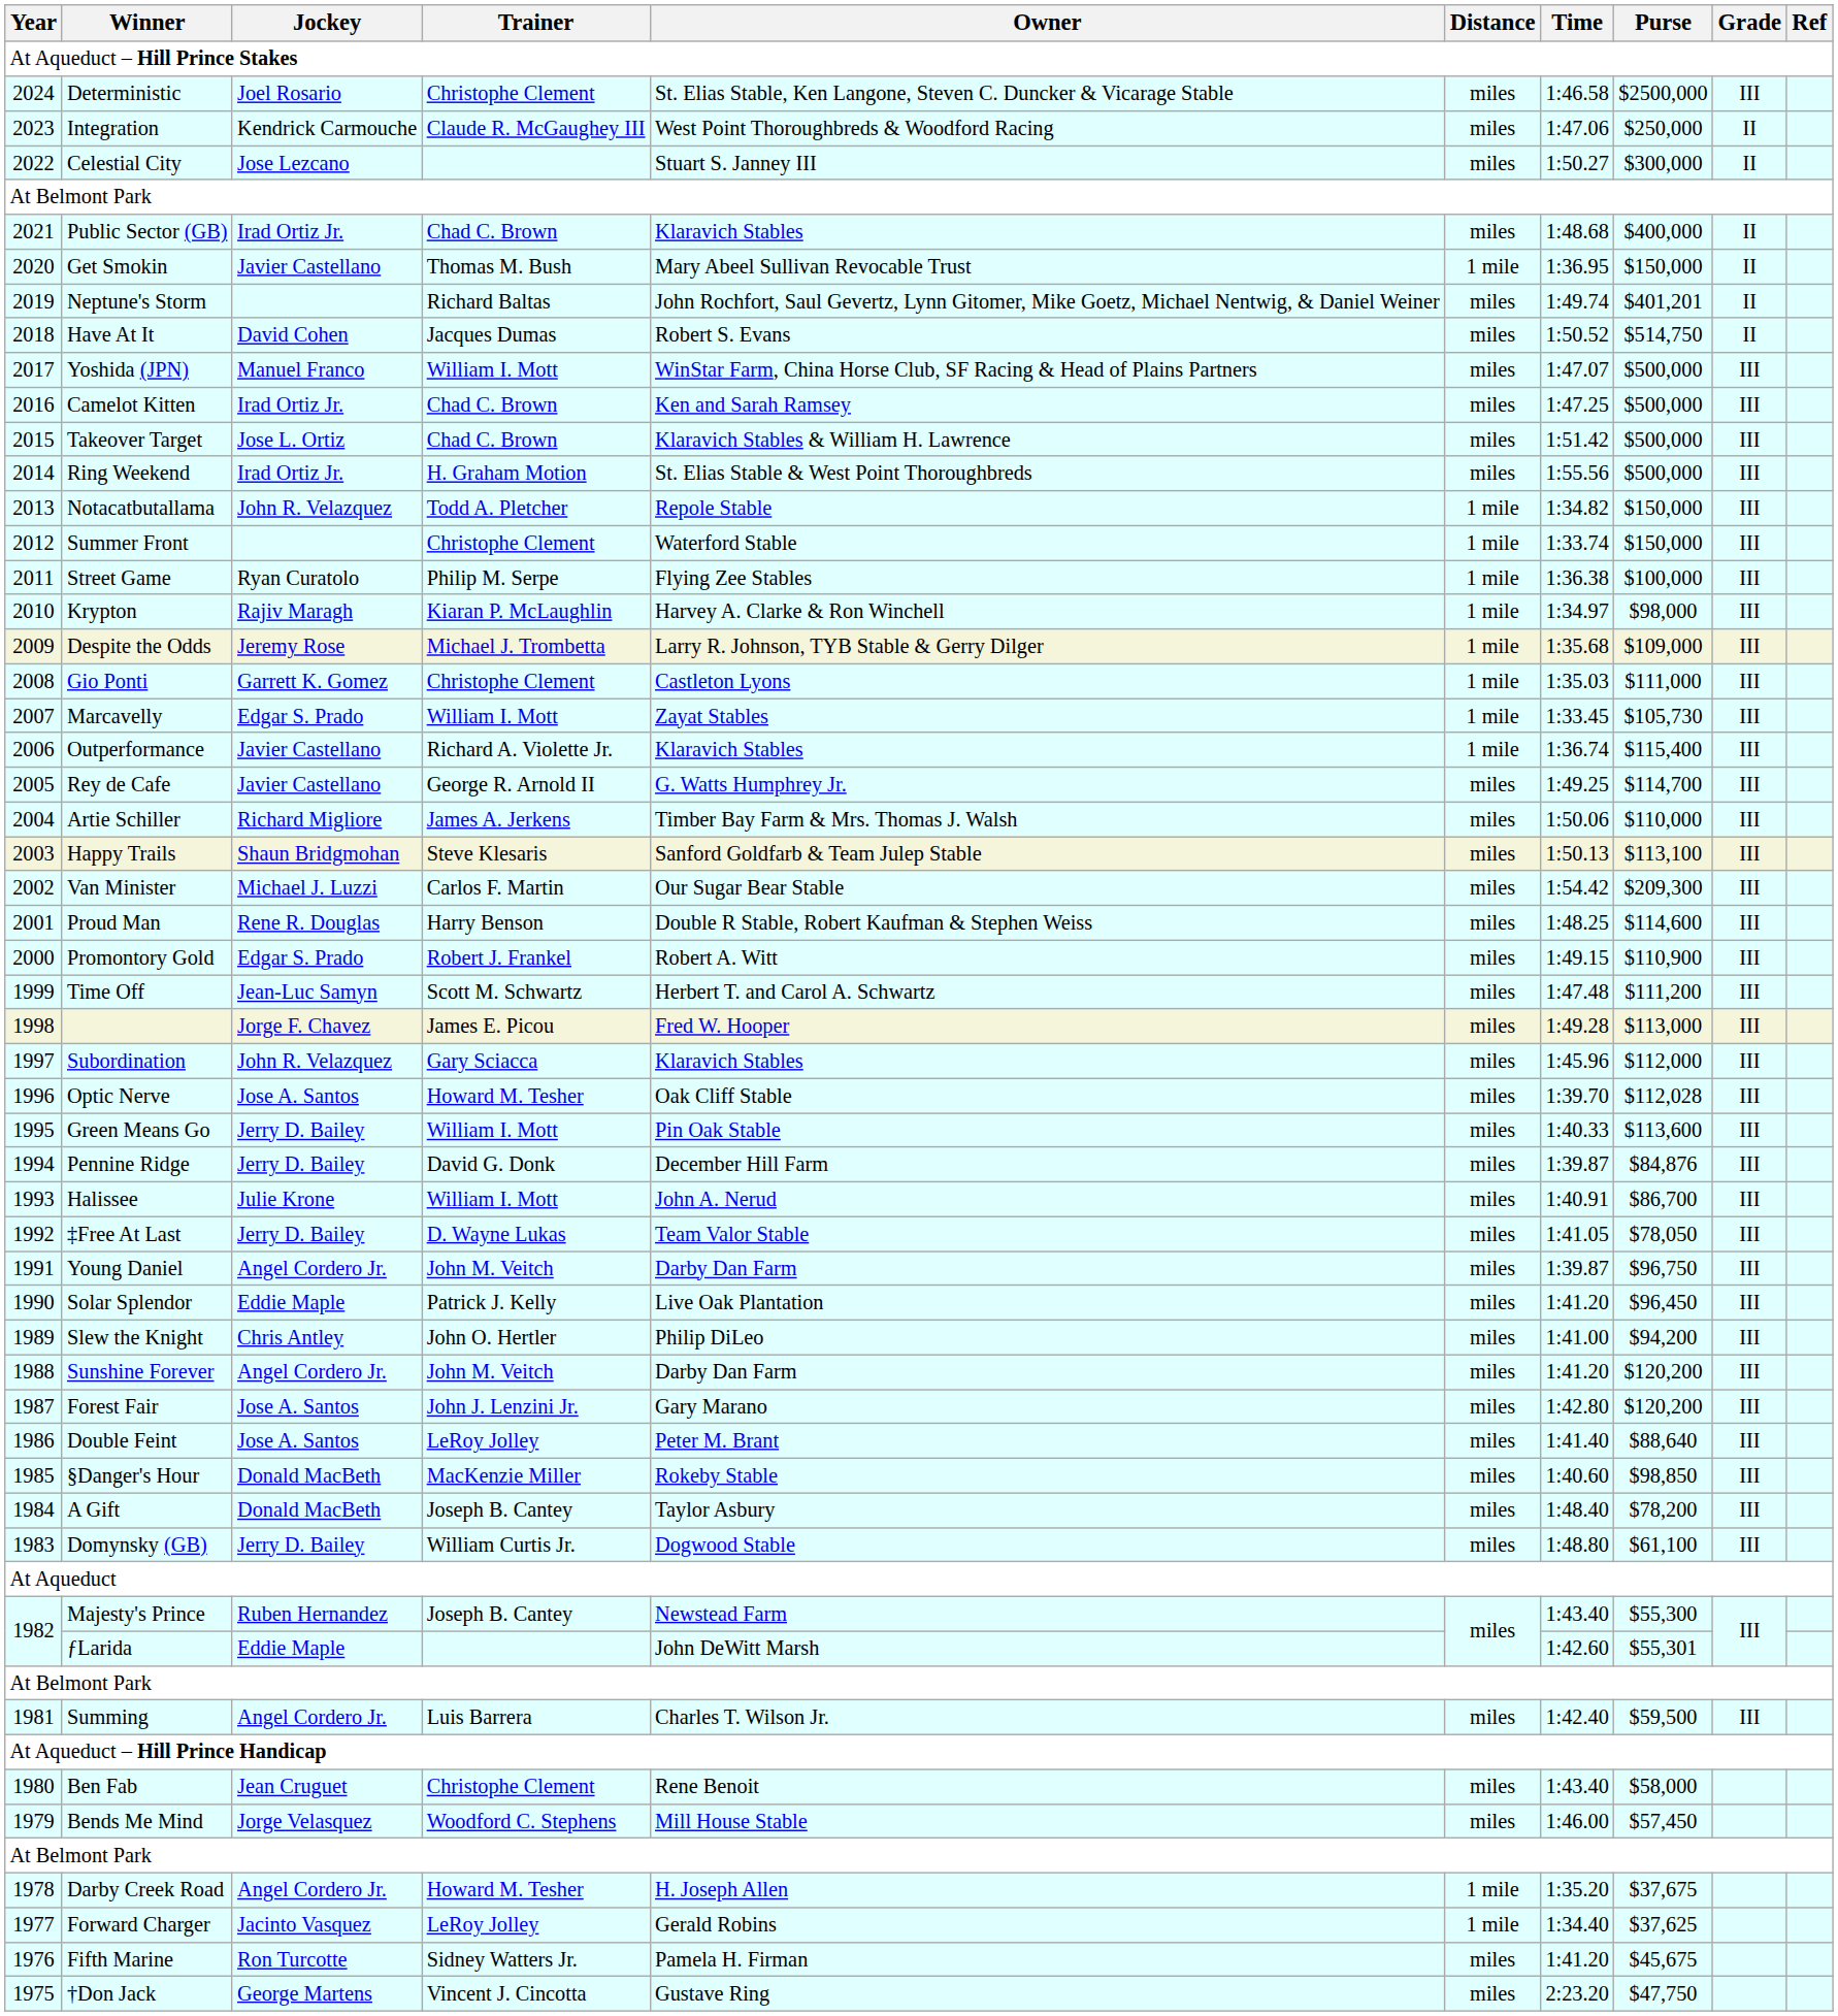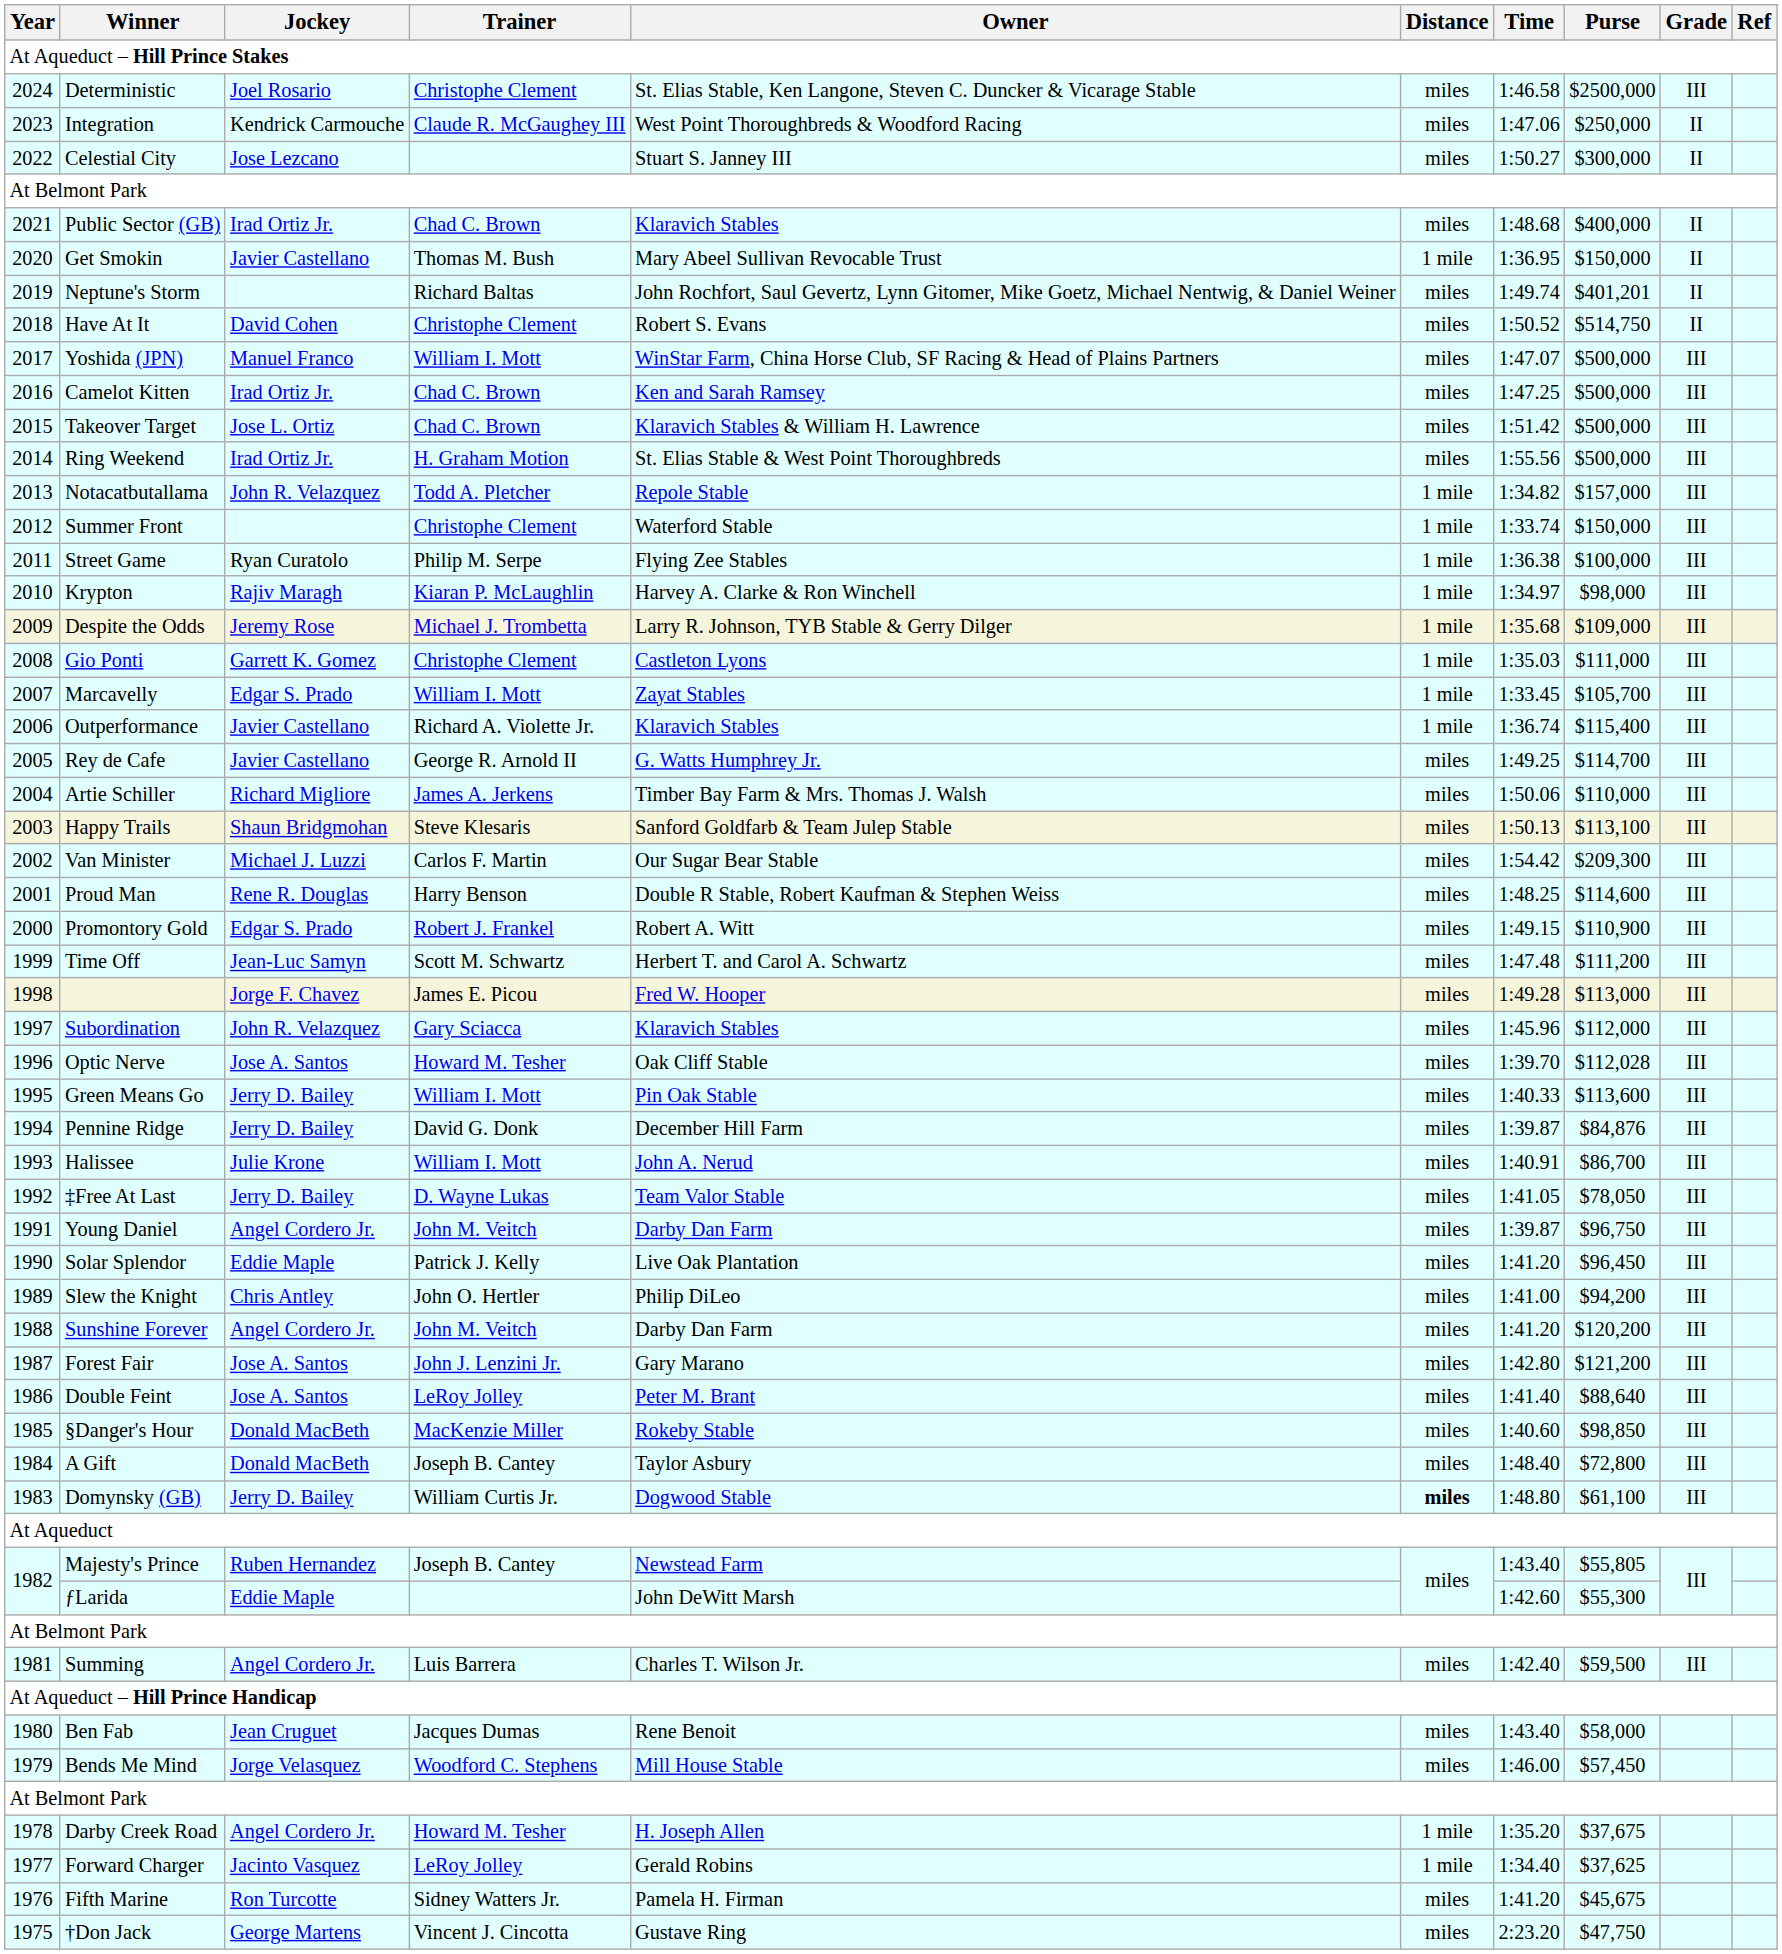Have At It | Trainer: Jacques Dumas -> Christophe Clement
Notacatbutallama | Purse: $150,000 -> $157,000
Marcavelly | Purse: $105,730 -> $105,700
Forest Fair | Purse: $120,200 -> $121,200
A Gift | Purse: $78,200 -> $72,800
Domynsky (GB) | Distance: normal -> bold
Majesty's Prince | Purse: $55,300 -> $55,805
ƒLarida | Purse: $55,301 -> $55,300
Ben Fab | Trainer: Christophe Clement -> Jacques Dumas
